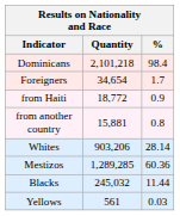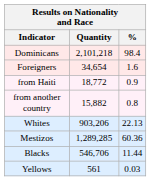Foreigners | %: 1.7 -> 1.6
from another country | Quantity: 15,881 -> 15,882
Whites | %: 28.14 -> 22.13
Blacks | Quantity: 245,032 -> 546,706
